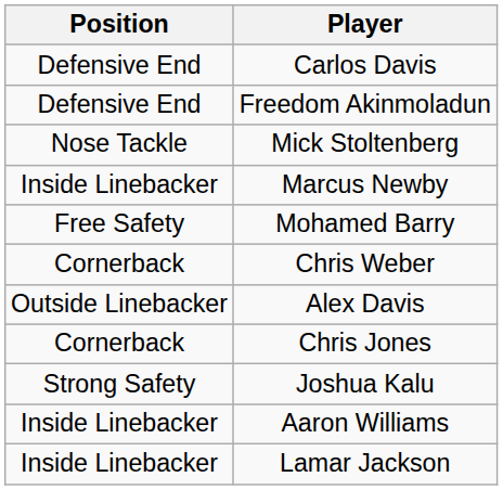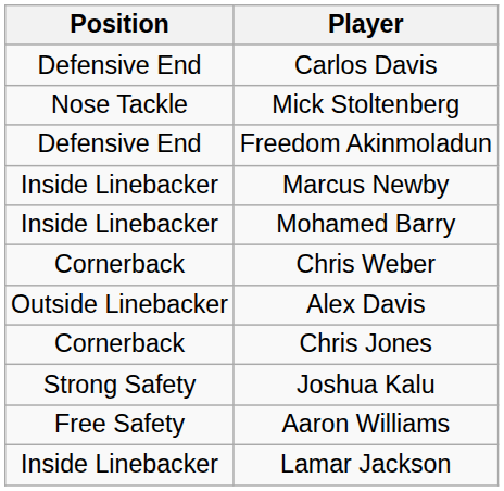rows swapped: Mick Stoltenberg <-> Freedom Akinmoladun
Mohamed Barry | Position: Free Safety -> Inside Linebacker
Aaron Williams | Position: Inside Linebacker -> Free Safety
